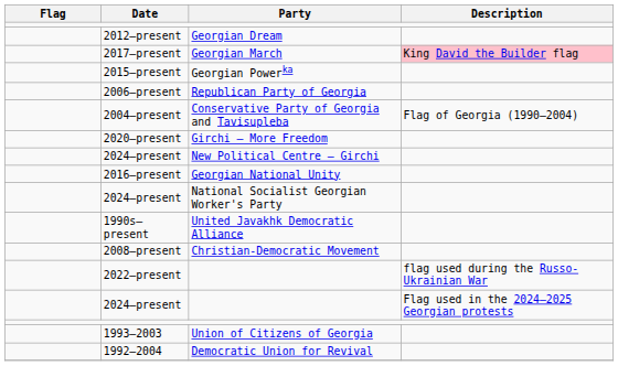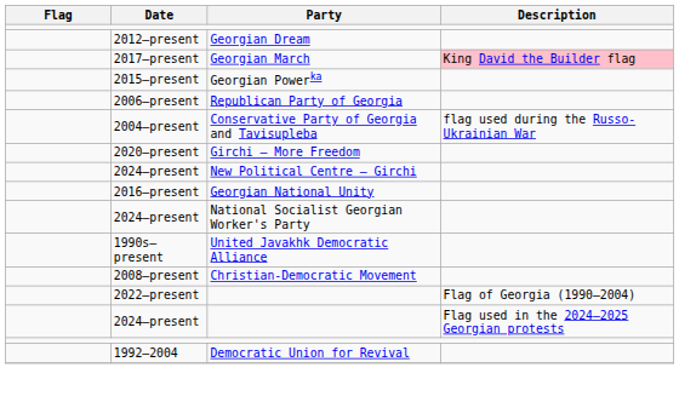2004–present | Description: Flag of Georgia (1990–2004) -> flag used during the Russo-Ukrainian War
2022–present | Description: flag used during the Russo-Ukrainian War -> Flag of Georgia (1990–2004)
- row: 1993–2003 | Union of Citizens of Georgia
